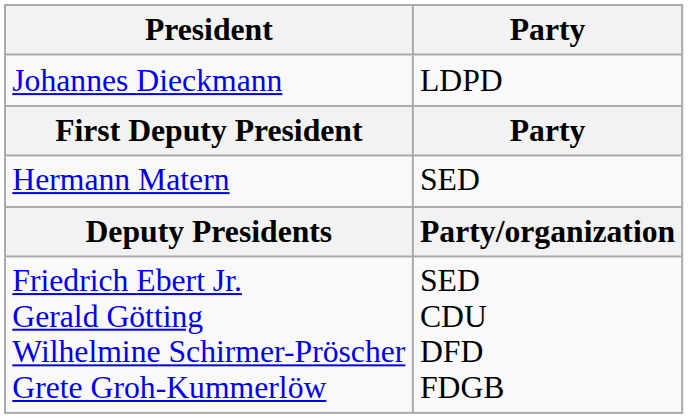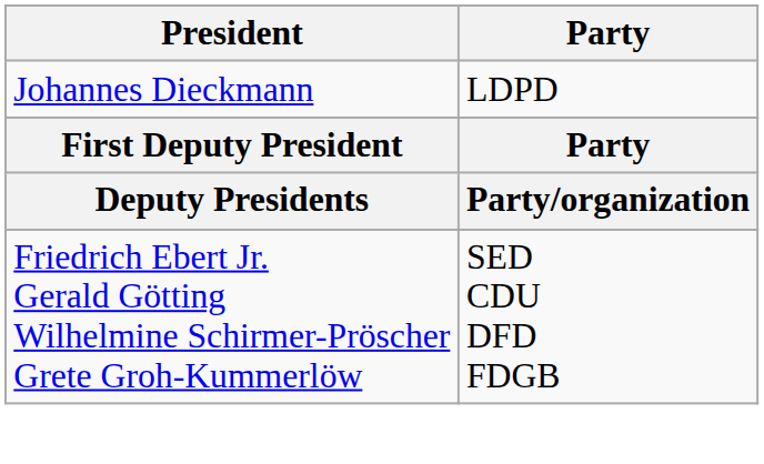- row: Hermann Matern | SED
